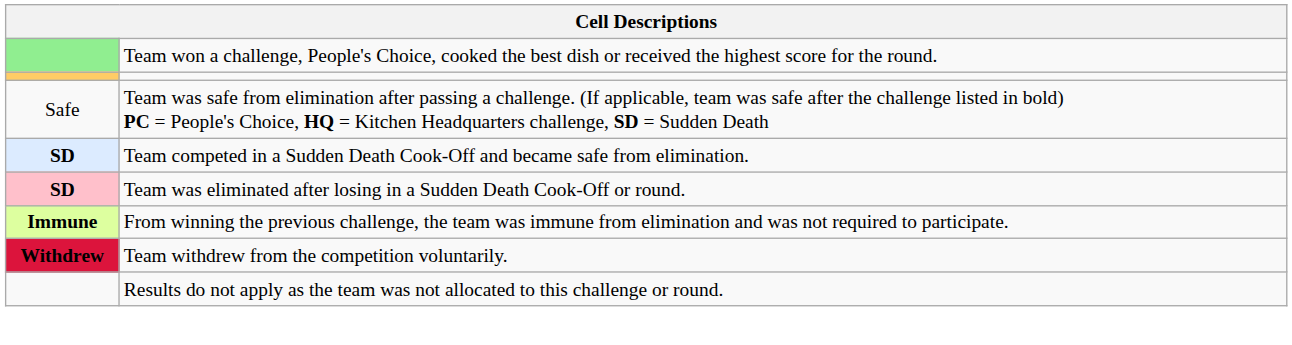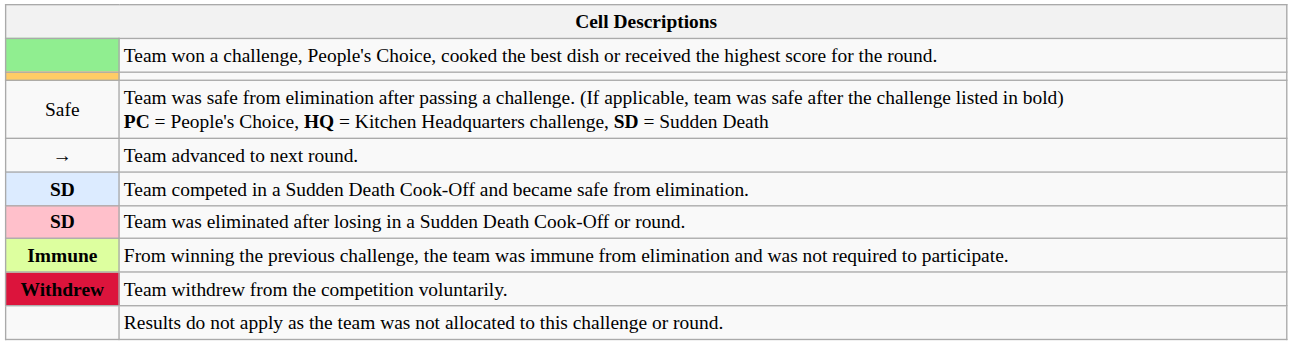+ row: → | Team advanced to next round.
